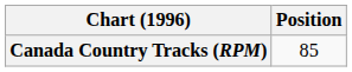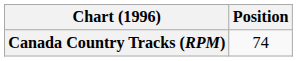Canada Country Tracks (RPM) | Position: 85 -> 74
